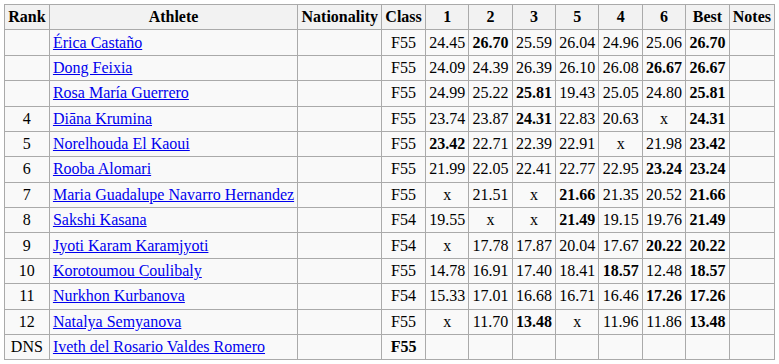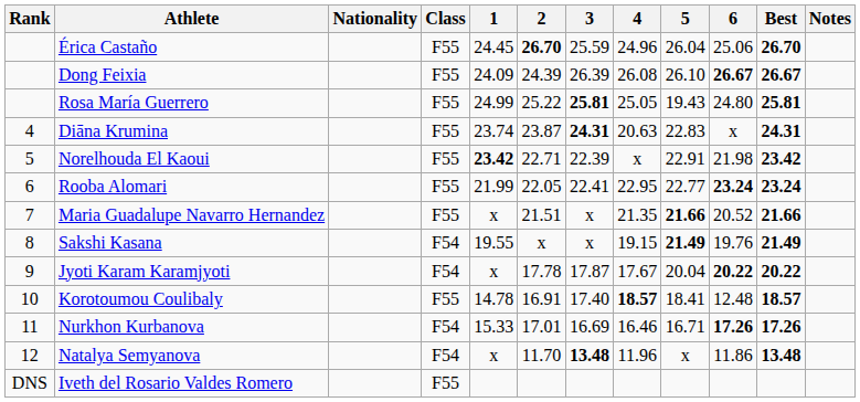columns swapped: 4 <-> 5
Nurkhon Kurbanova | 3: 16.68 -> 16.69
Natalya Semyanova | Class: F55 -> F54
Iveth del Rosario Valdes Romero | Class: bold -> normal
